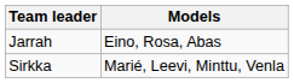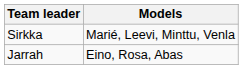rows swapped: Jarrah <-> Sirkka
